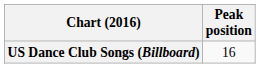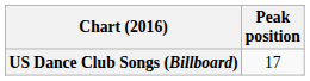US Dance Club Songs (Billboard) | Peak position: 16 -> 17
